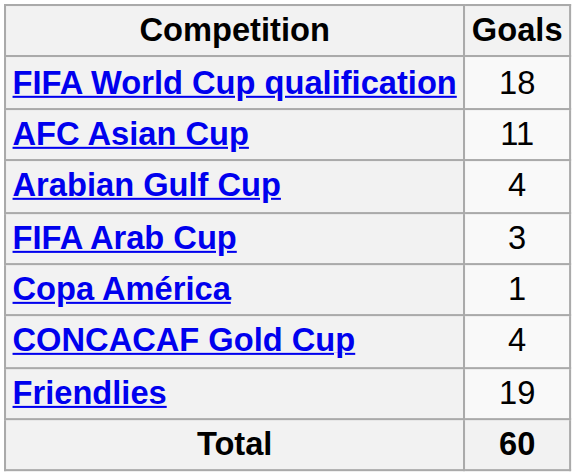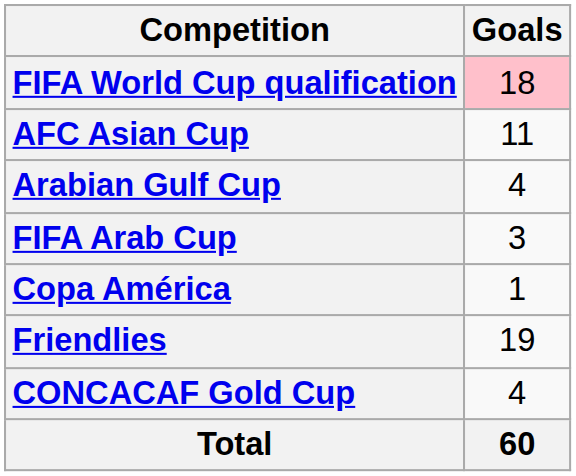FIFA World Cup qualification | Goals: no background -> pink background
rows swapped: CONCACAF Gold Cup <-> Friendlies
